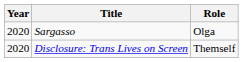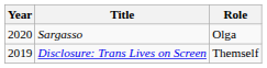Disclosure: Trans Lives on Screen | Year: 2020 -> 2019
